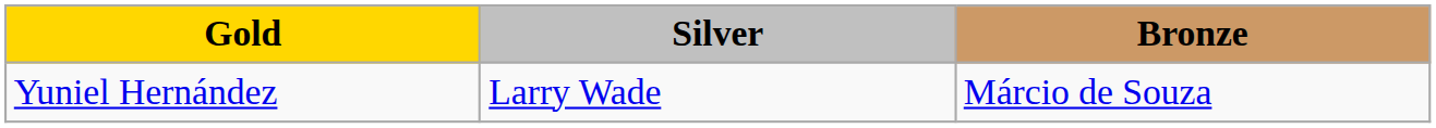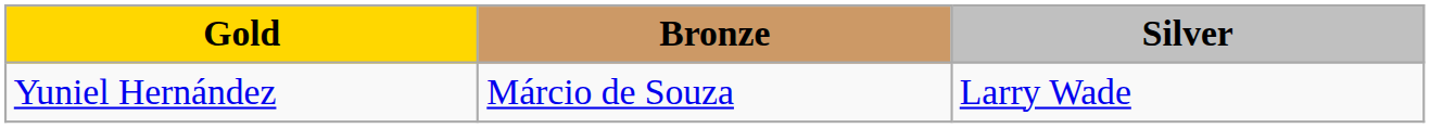columns swapped: Silver <-> Bronze
